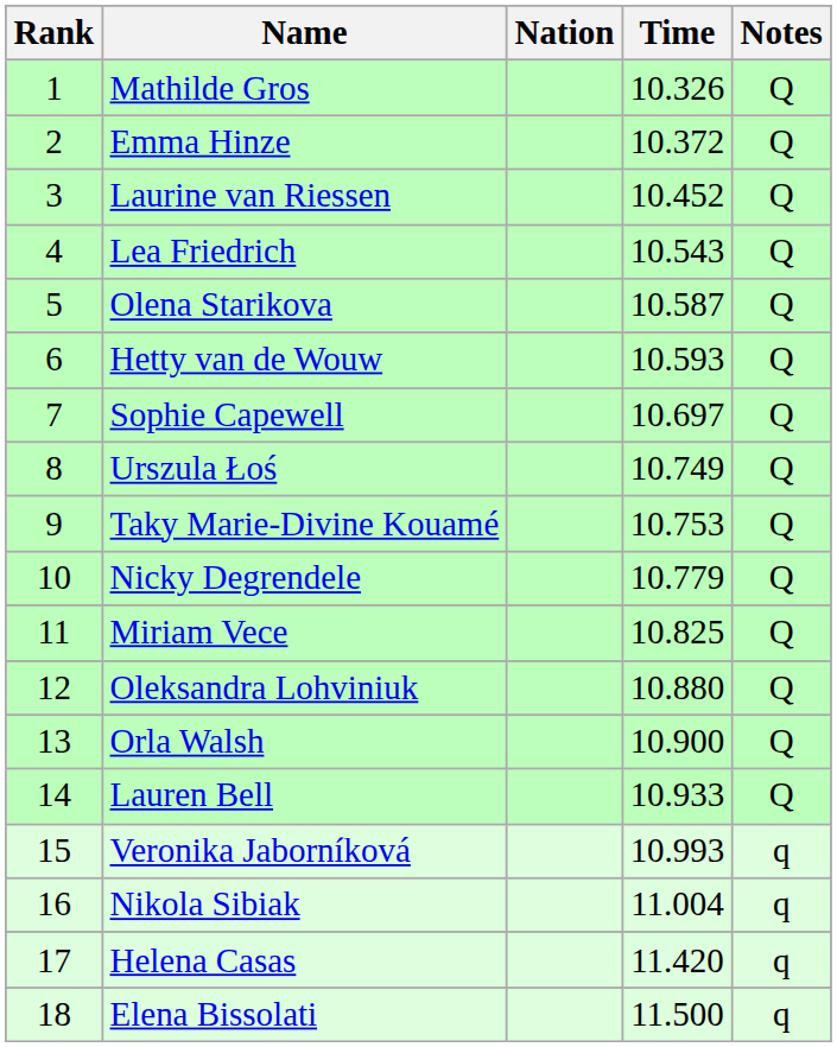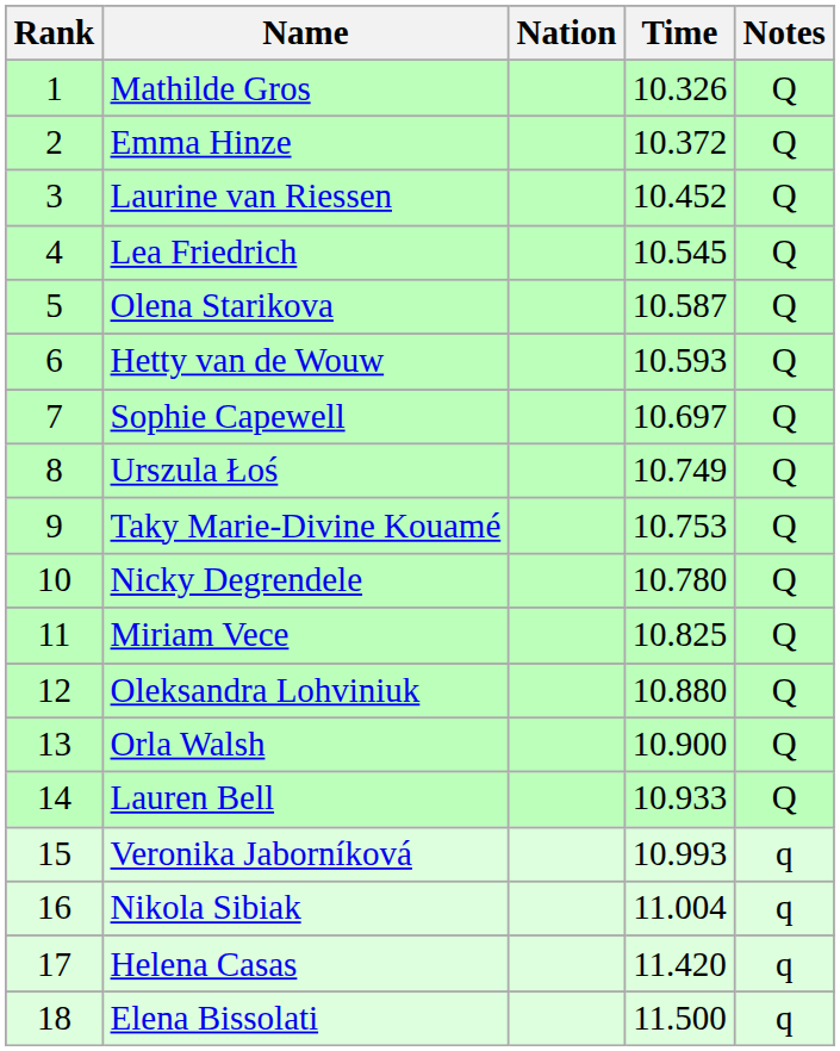Lea Friedrich | Time: 10.543 -> 10.545
Nicky Degrendele | Time: 10.779 -> 10.780
